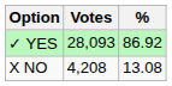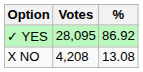✓ YES | Votes: 28,093 -> 28,095
